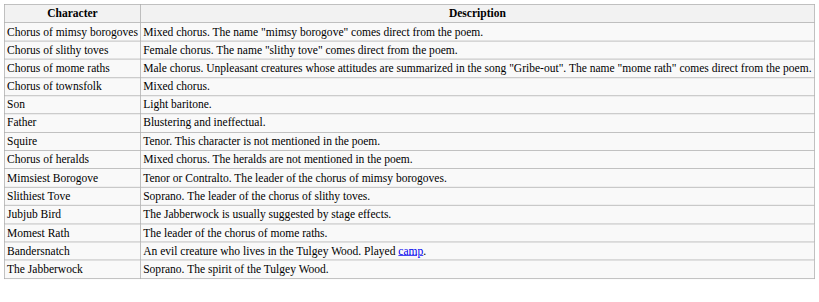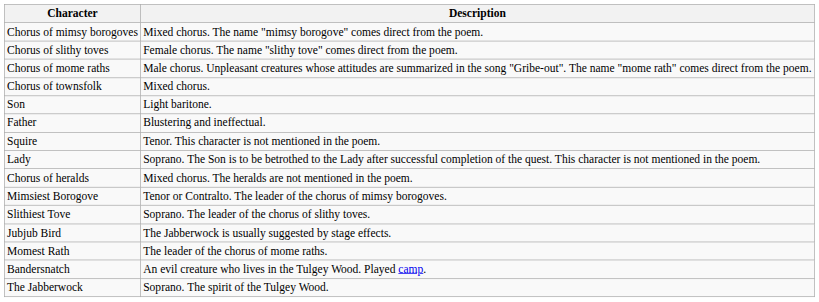+ row: Lady | Soprano. The Son is to be betrothed to the Lady after successful completion of the quest. This character is not mentioned in the poem.
